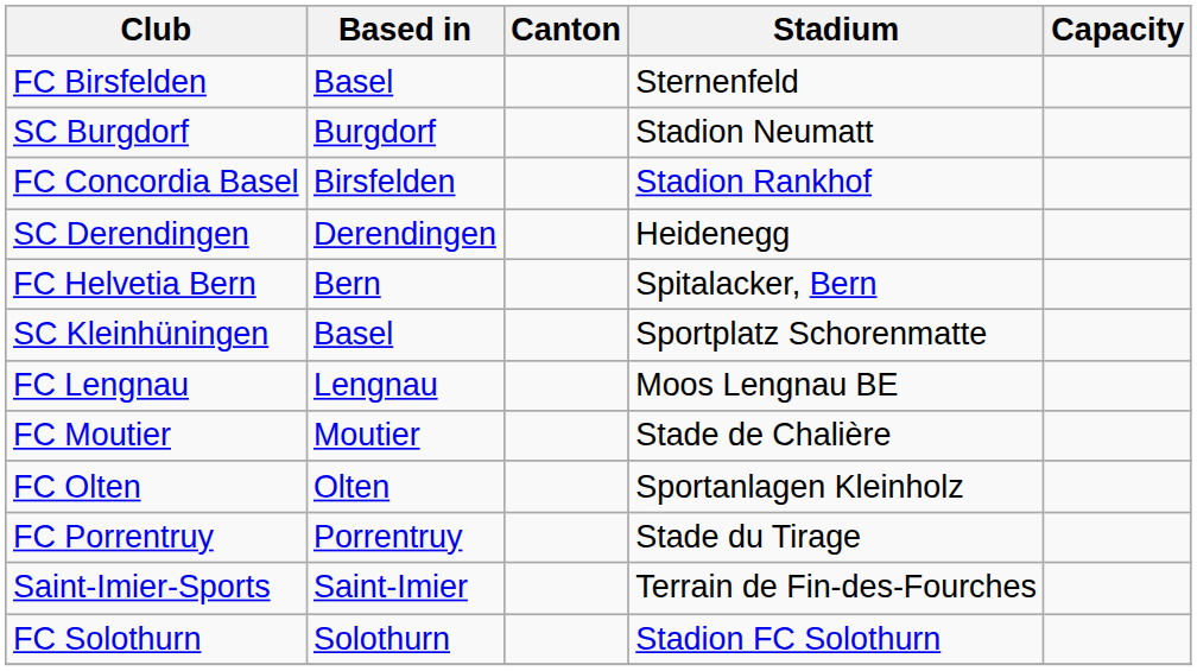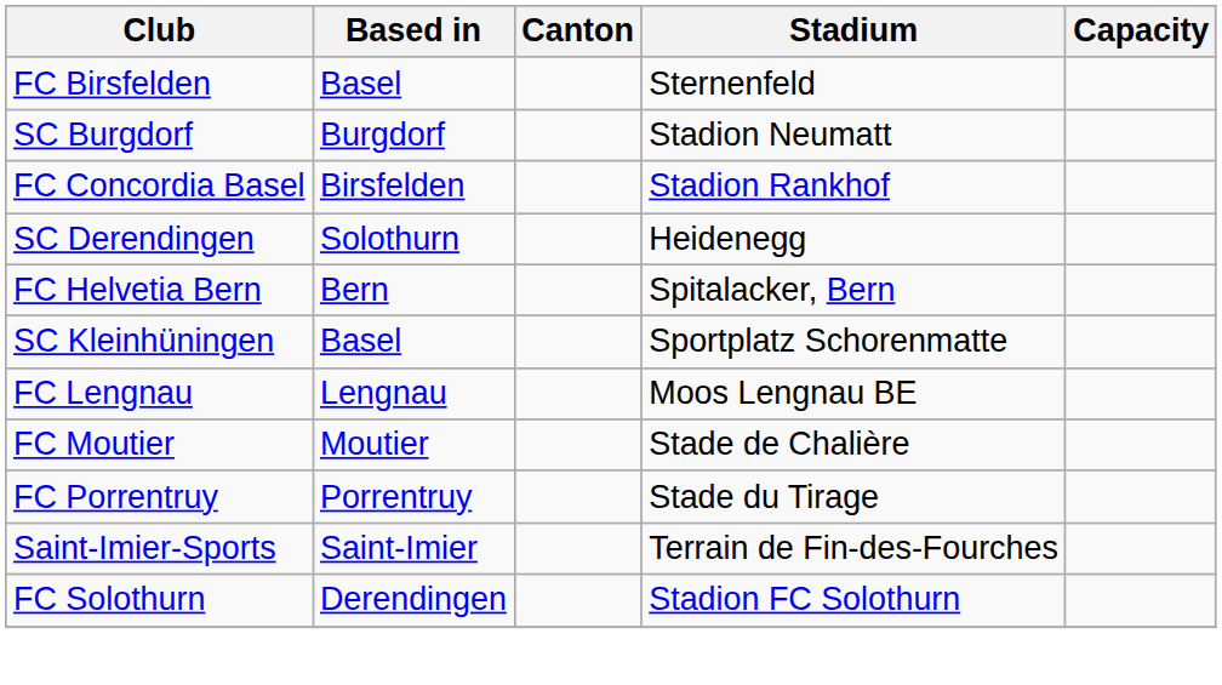SC Derendingen | Based in: Derendingen -> Solothurn
- row: FC Olten | Olten | Sportanlagen Kleinholz
FC Solothurn | Based in: Solothurn -> Derendingen
